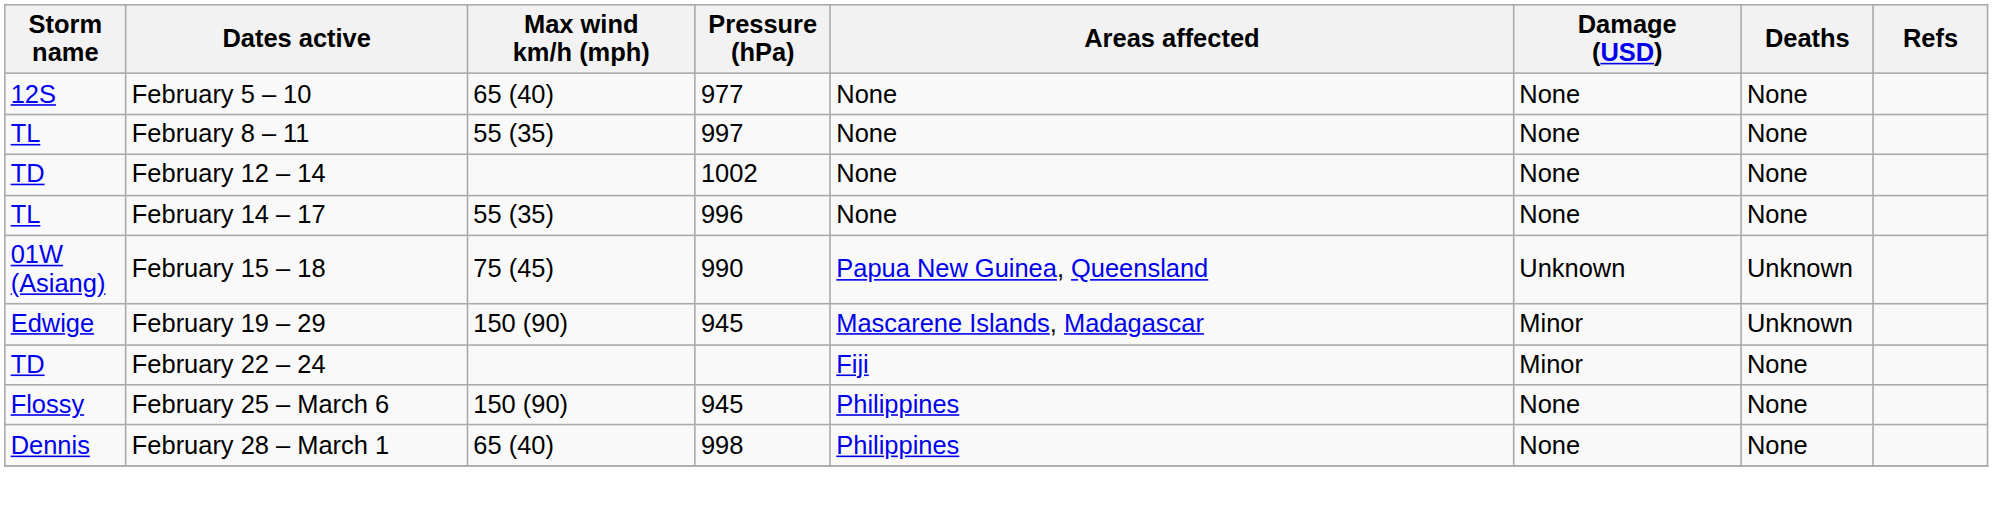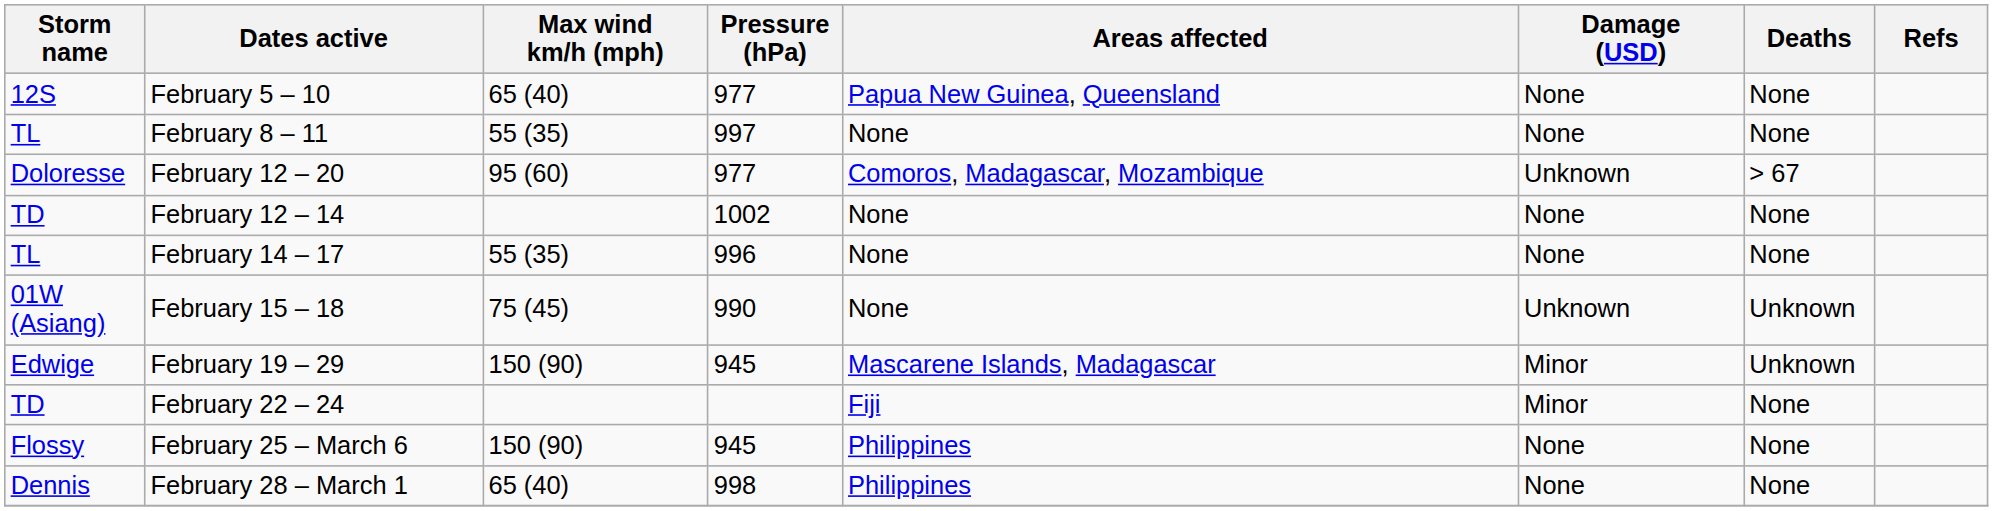February 5 – 10 | Areas affected: None -> Papua New Guinea, Queensland
+ row: Doloresse | February 12 – 20 | 95 (60) | 977 | Comoros, Madagascar, Mozambique | Unknown | > 67
February 15 – 18 | Areas affected: Papua New Guinea, Queensland -> None
